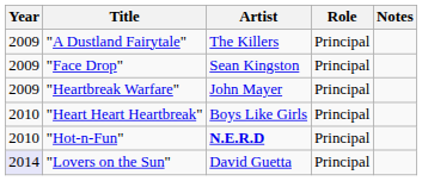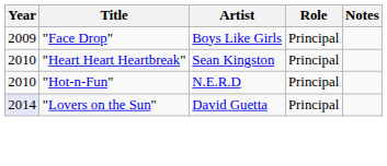- row: 2009 | "A Dustland Fairytale" | The Killers | Principal
"Face Drop" | Artist: Sean Kingston -> Boys Like Girls
- row: 2009 | "Heartbreak Warfare" | John Mayer | Principal
"Heart Heart Heartbreak" | Artist: Boys Like Girls -> Sean Kingston
"Hot-n-Fun" | Artist: bold -> normal
